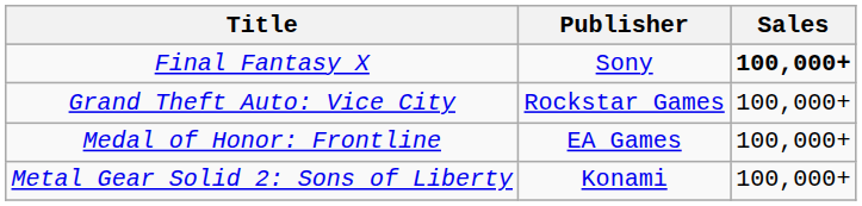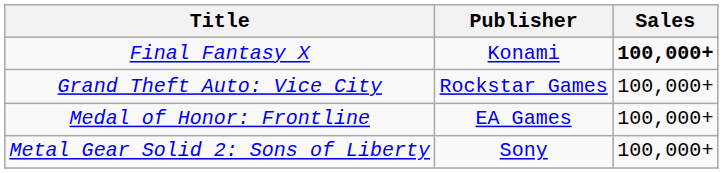Final Fantasy X | Publisher: Sony -> Konami
Metal Gear Solid 2: Sons of Liberty | Publisher: Konami -> Sony
